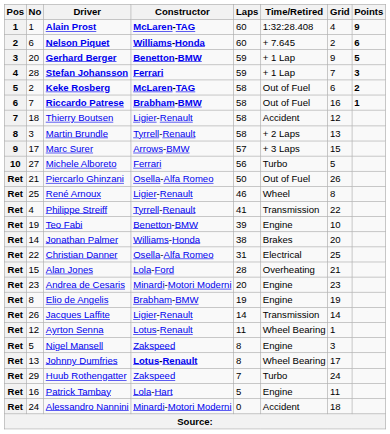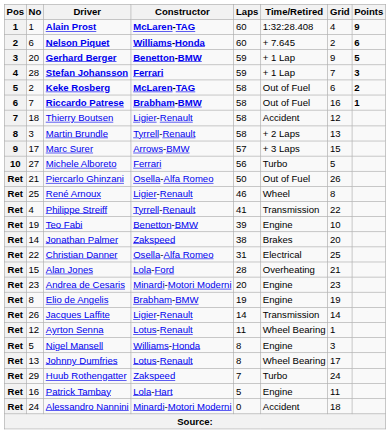Jonathan Palmer | Constructor: Williams-Honda -> Zakspeed
Nigel Mansell | Constructor: Zakspeed -> Williams-Honda
Johnny Dumfries | Constructor: bold -> normal
